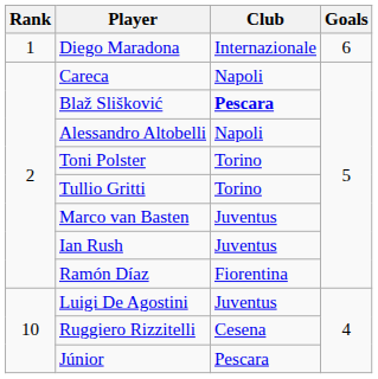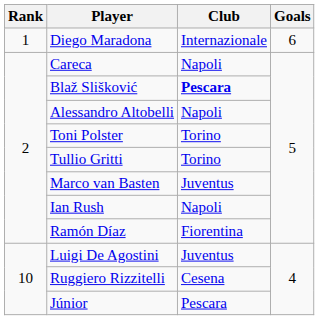Ian Rush | Club: Juventus -> Napoli
